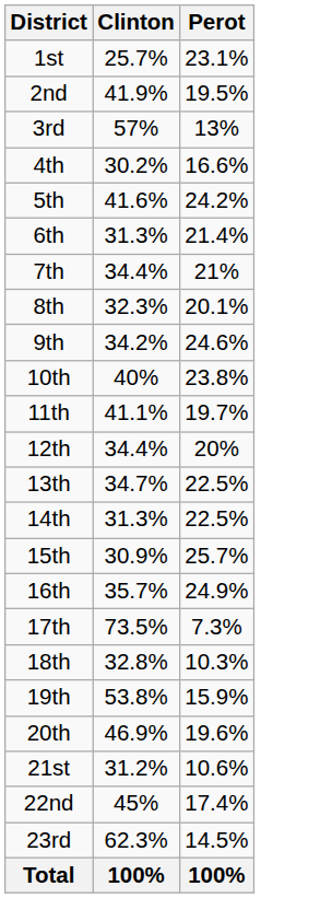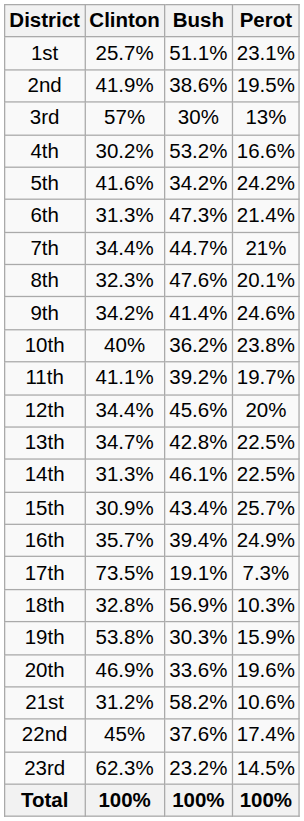+ column: Bush | 51.1% | 38.6% | 30% | 53.2% | 34.2% | 47.3% | 44.7% | 47.6% | 41.4% | 36.2% | 39.2% | 45.6% | 42.8% | 46.1% | 43.4% | 39.4% | 19.1% | 56.9% | 30.3% | 33.6% | 58.2% | 37.6% | 23.2% | 100%
